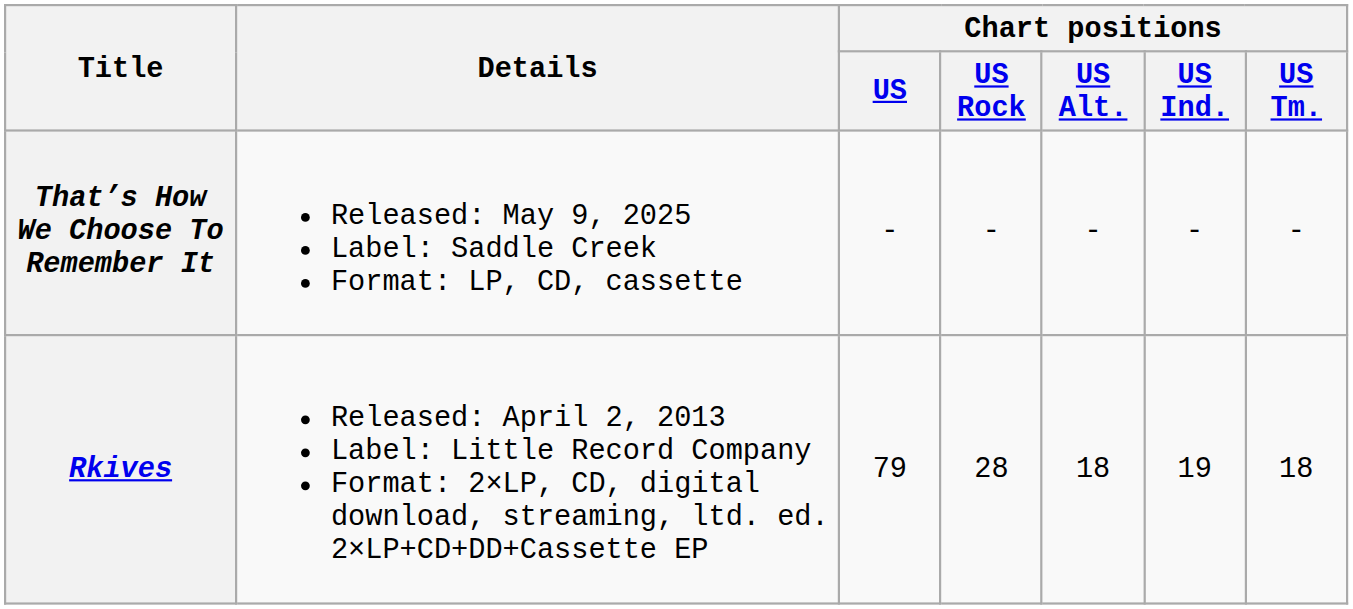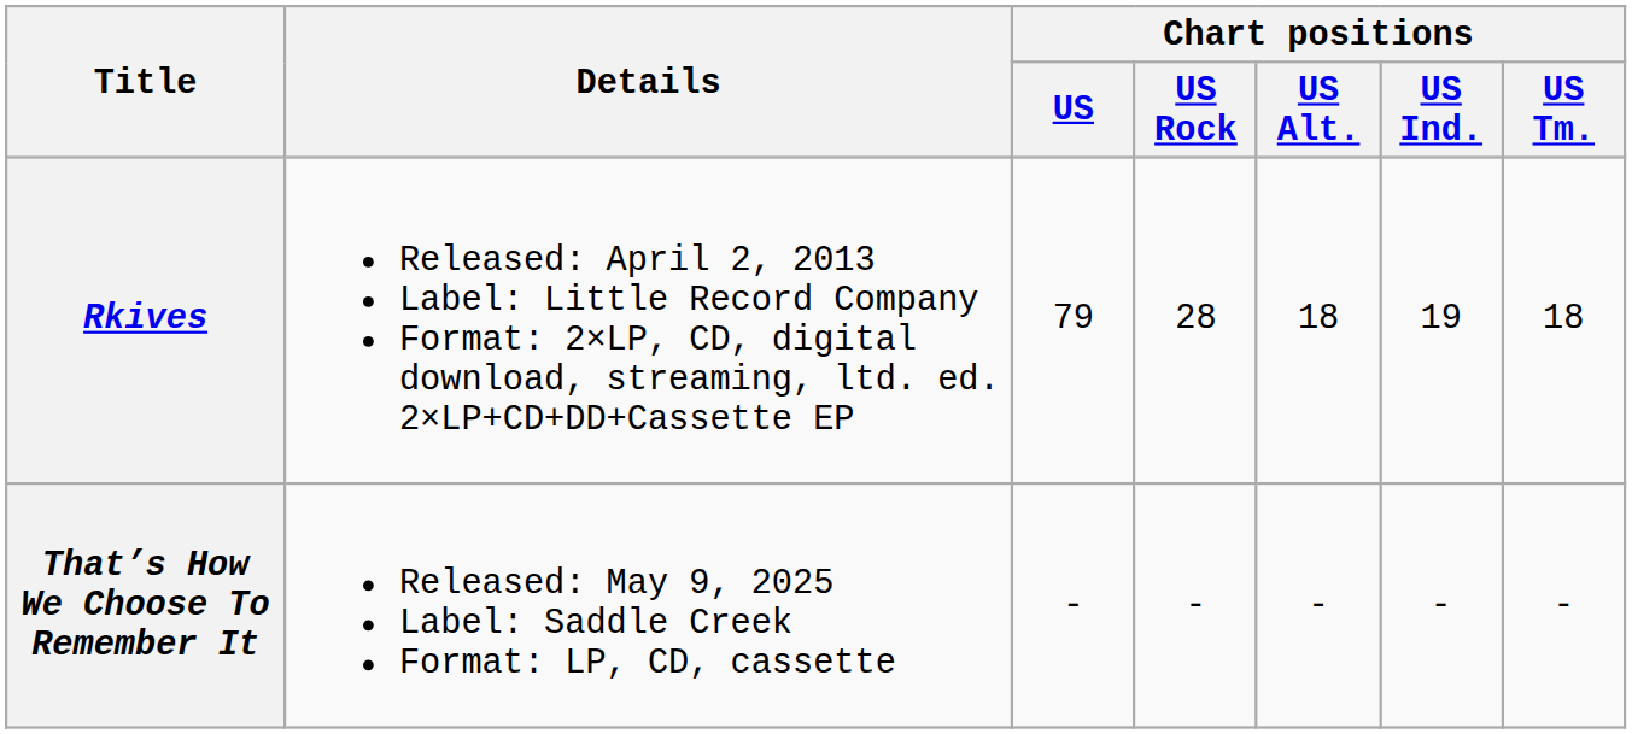rows swapped: Rkives <-> That’s How We Choose To Remember It
